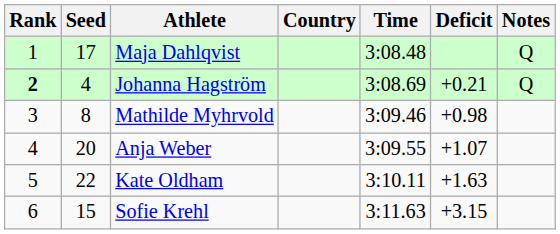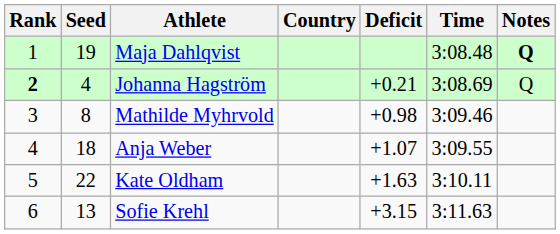columns swapped: Time <-> Deficit
Maja Dahlqvist | Seed: 17 -> 19
Maja Dahlqvist | Notes: normal -> bold
Anja Weber | Seed: 20 -> 18
Sofie Krehl | Seed: 15 -> 13
